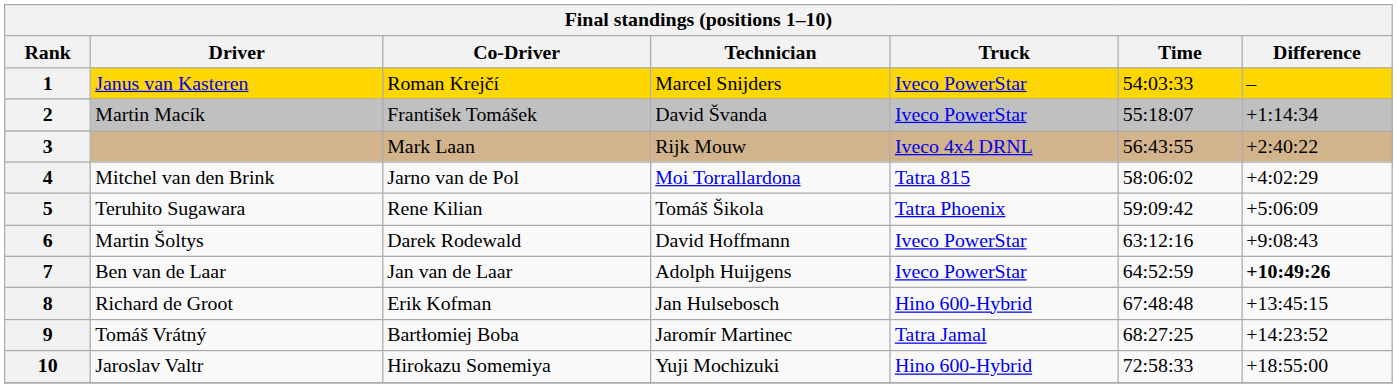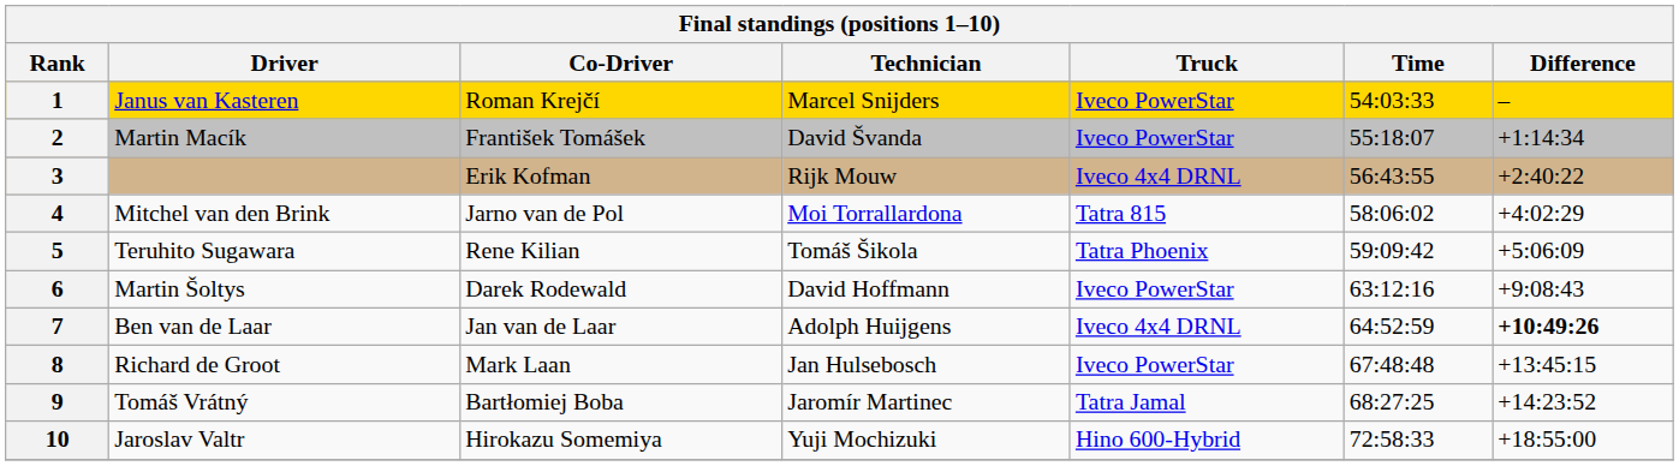3 | Co-Driver: Mark Laan -> Erik Kofman
7 | Truck: Iveco PowerStar -> Iveco 4x4 DRNL
8 | Co-Driver: Erik Kofman -> Mark Laan
8 | Truck: Hino 600-Hybrid -> Iveco PowerStar
